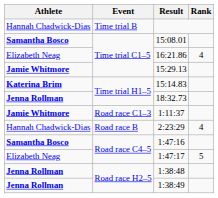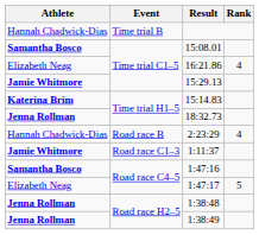rows swapped: 2:23:29 <-> 1:11:37
